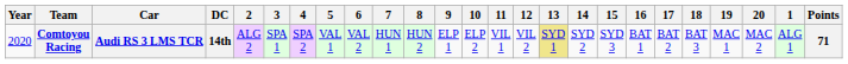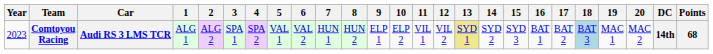columns swapped: 1 <-> DC
Comtoyou Racing | Year: 2020 -> 2023
Comtoyou Racing | 18: no background -> lightblue background
Comtoyou Racing | Points: 71 -> 68
